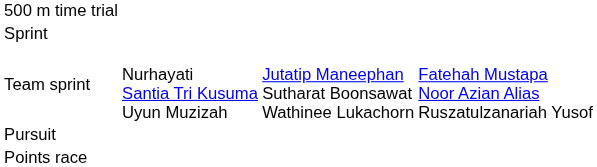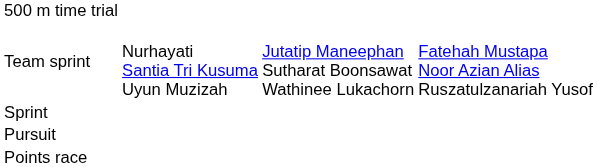rows swapped: Sprint <-> Team sprint
